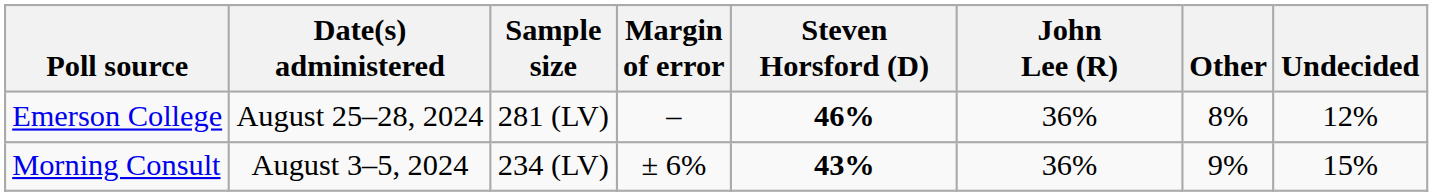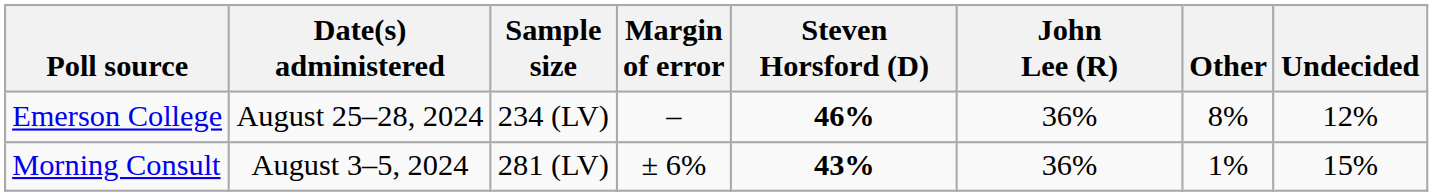Emerson College | Sample size: 281 (LV) -> 234 (LV)
Morning Consult | Sample size: 234 (LV) -> 281 (LV)
Morning Consult | Other: 9% -> 1%
